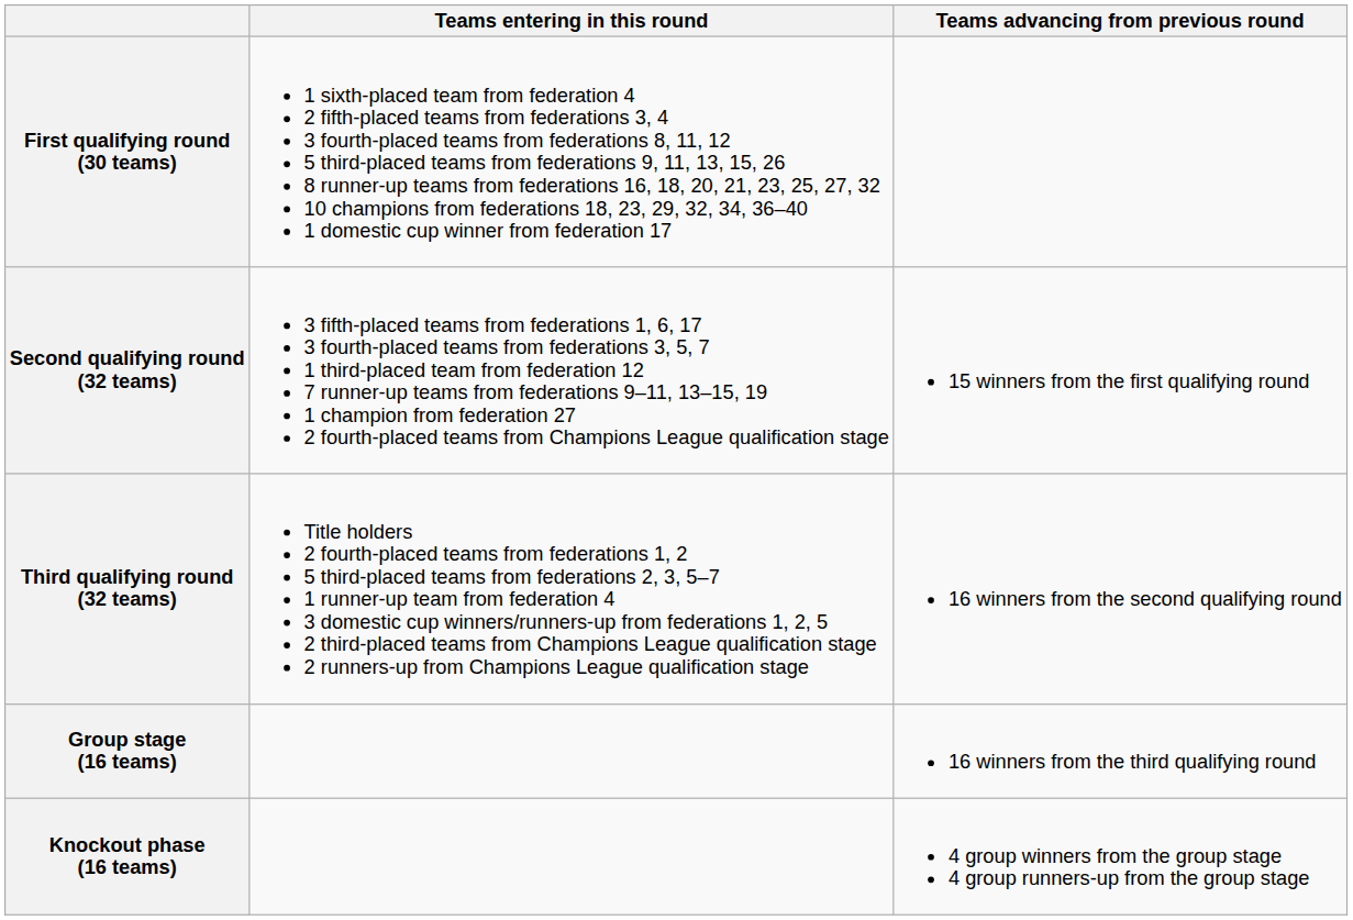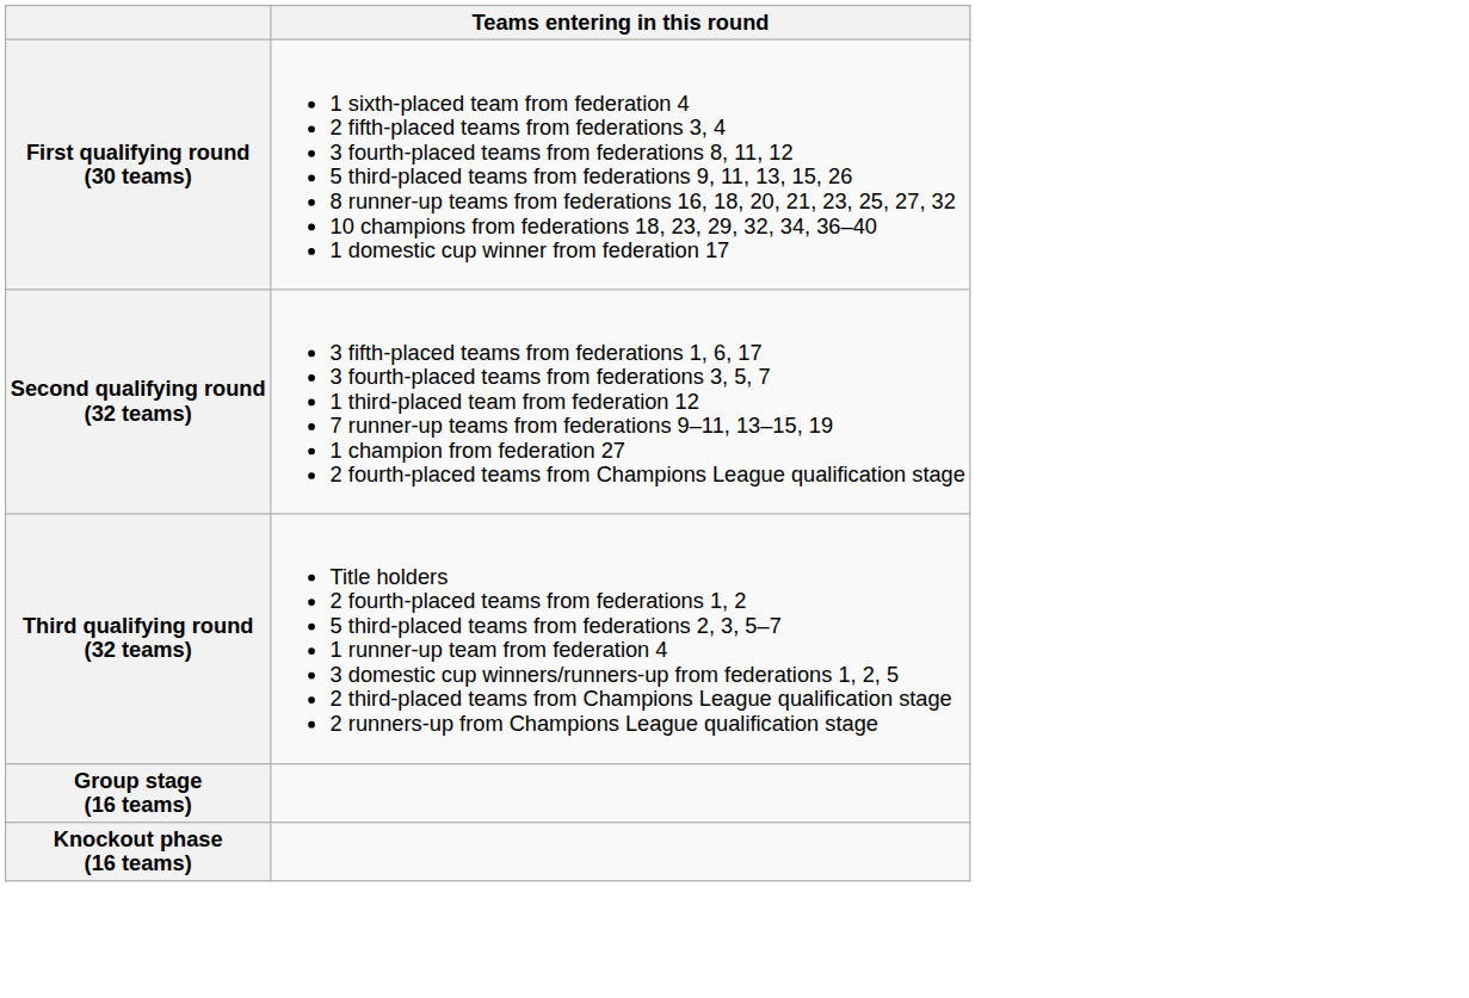- column: Teams advancing from previous round | 15 winners from the first qualifying round | 16 winners from the second qualifying round | 16 winners from the third qualifying round | 4 group winners from the group stage 4 group runners-up from the group stage
